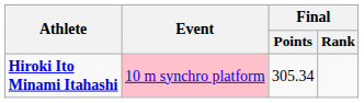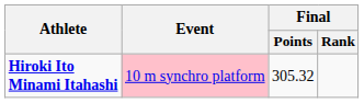Hiroki Ito Minami Itahashi | Final / Points: 305.34 -> 305.32
